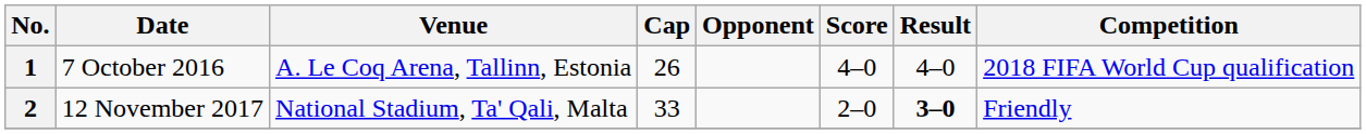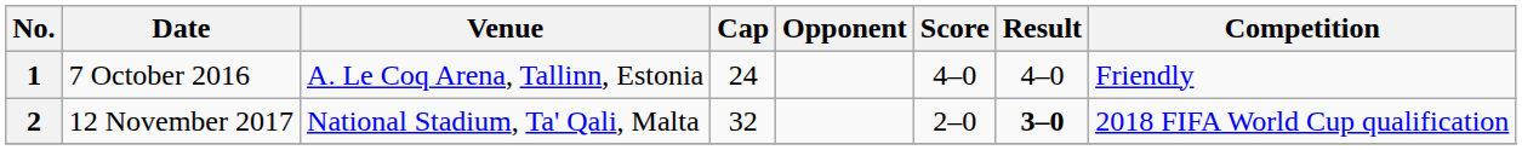1 | Cap: 26 -> 24
1 | Competition: 2018 FIFA World Cup qualification -> Friendly
2 | Cap: 33 -> 32
2 | Competition: Friendly -> 2018 FIFA World Cup qualification
